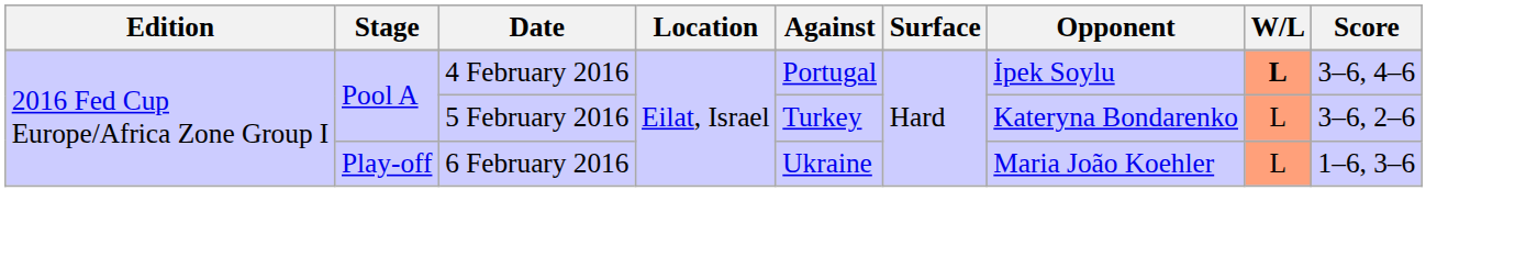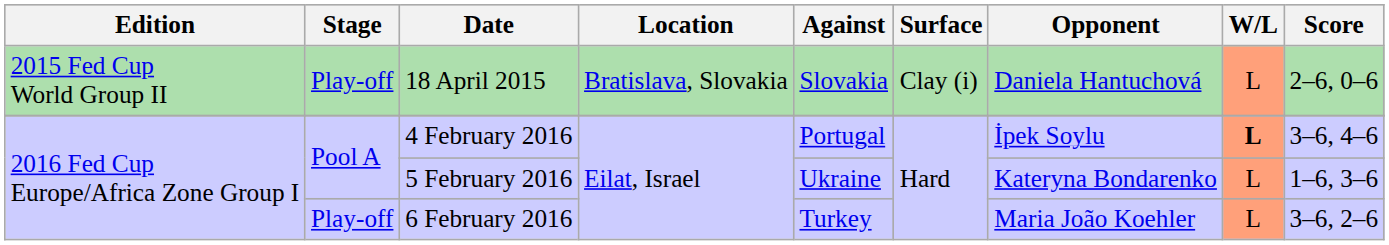+ row: 2015 Fed Cup World Group II | Play-off | 18 April 2015 | Bratislava, Slovakia | Slovakia | Clay (i) | Daniela Hantuchová | L | 2–6, 0–6
5 February 2016 | Against: Turkey -> Ukraine
5 February 2016 | Score: 3–6, 2–6 -> 1–6, 3–6
6 February 2016 | Against: Ukraine -> Turkey
6 February 2016 | Score: 1–6, 3–6 -> 3–6, 2–6
